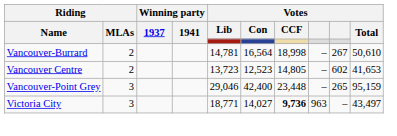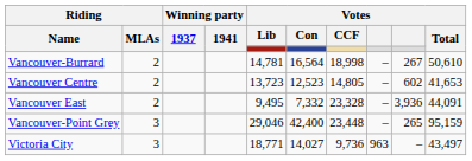+ row: Vancouver East | 2 | 9,495 | 7,332 | 23,328 | – | 3,936 | 44,091
Victoria City | Votes / CCF: bold -> normal
